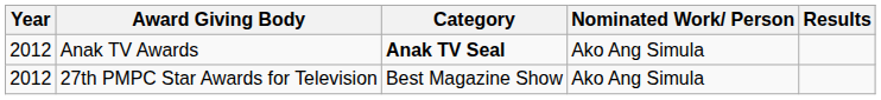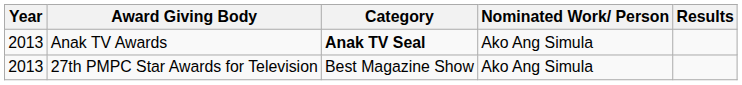Anak TV Awards | Year: 2012 -> 2013
27th PMPC Star Awards for Television | Year: 2012 -> 2013
